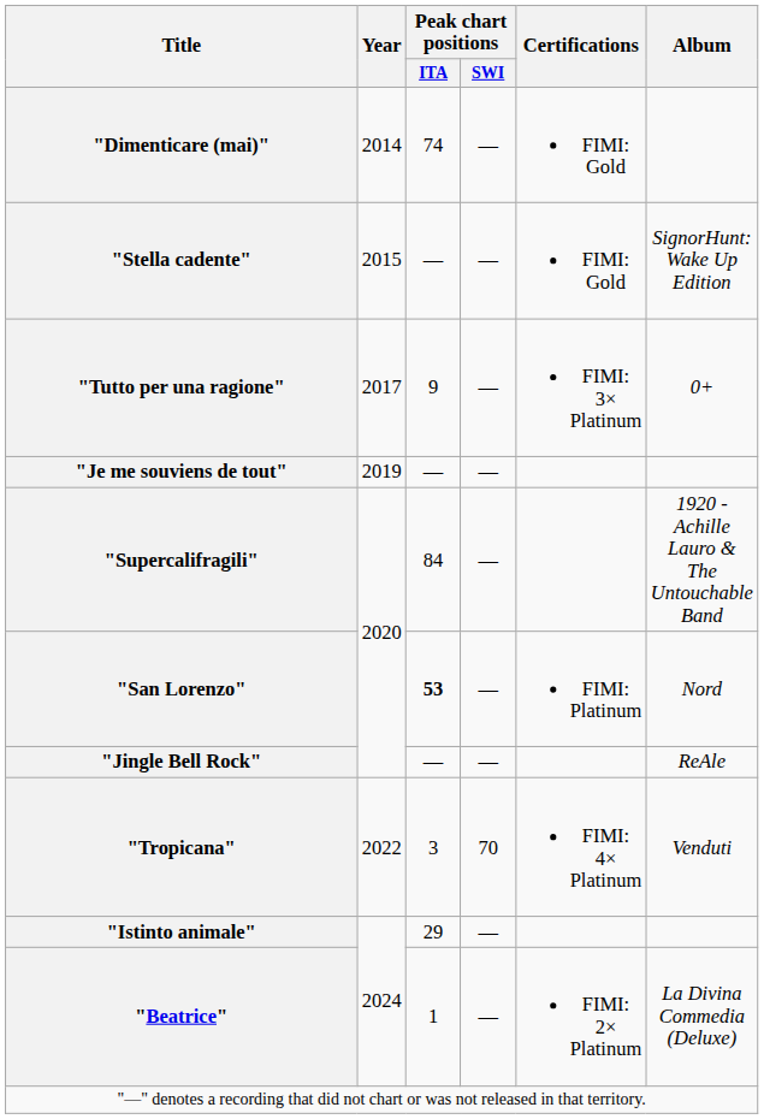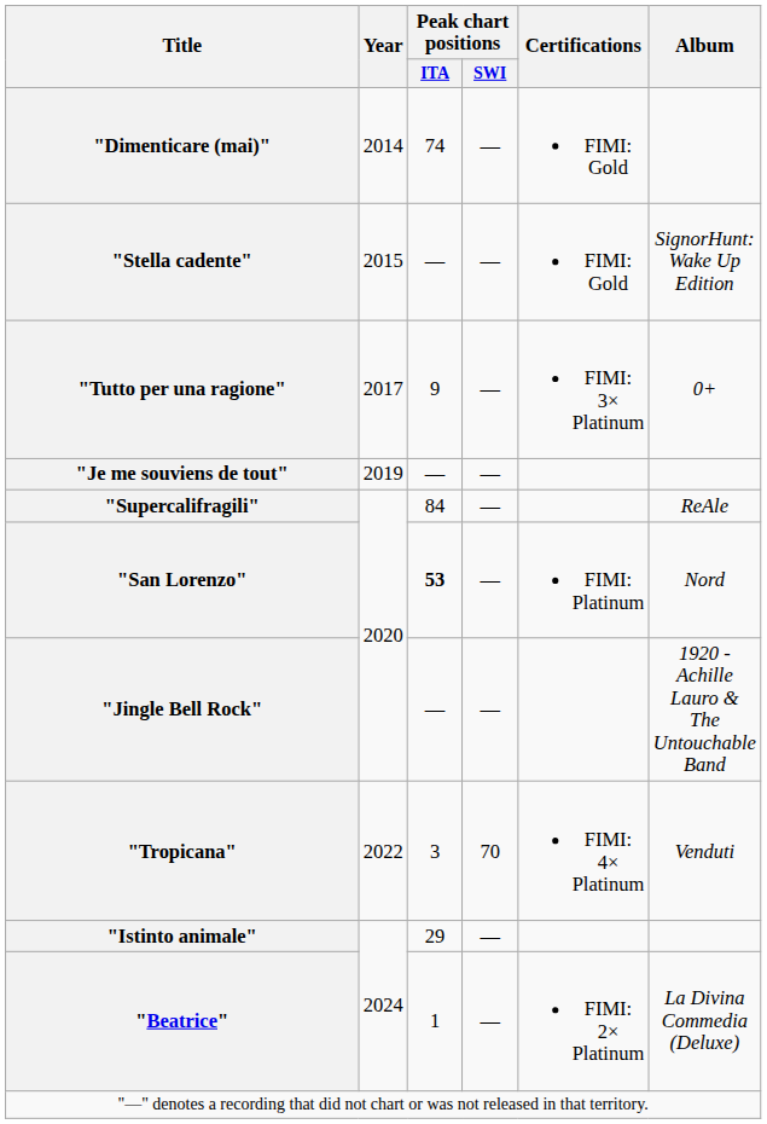"Supercalifragili" | Album: 1920 - Achille Lauro & The Untouchable Band -> ReAle
"Jingle Bell Rock" | Album: ReAle -> 1920 - Achille Lauro & The Untouchable Band
